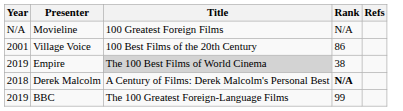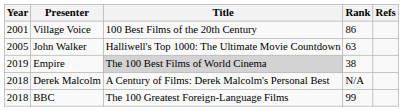- row: N/A | Movieline | 100 Greatest Foreign Films | N/A
+ row: 2005 | John Walker | Halliwell's Top 1000: The Ultimate Movie Countdown | 63
Derek Malcolm | Rank: bold -> normal
BBC | Year: 2019 -> 2018
